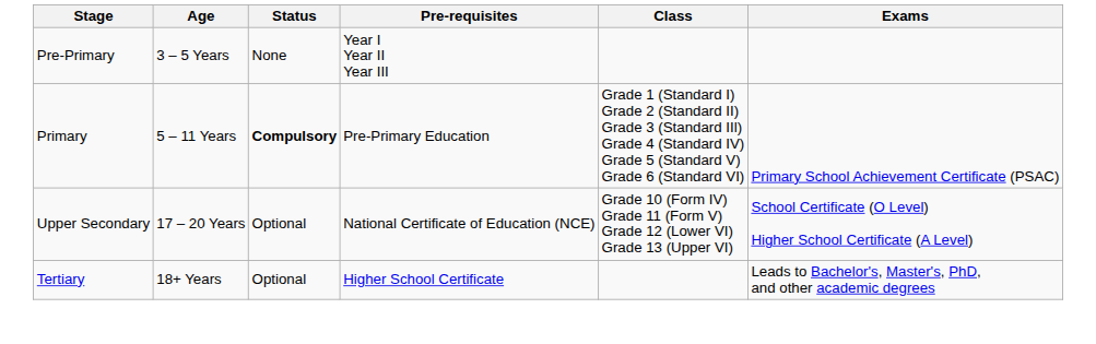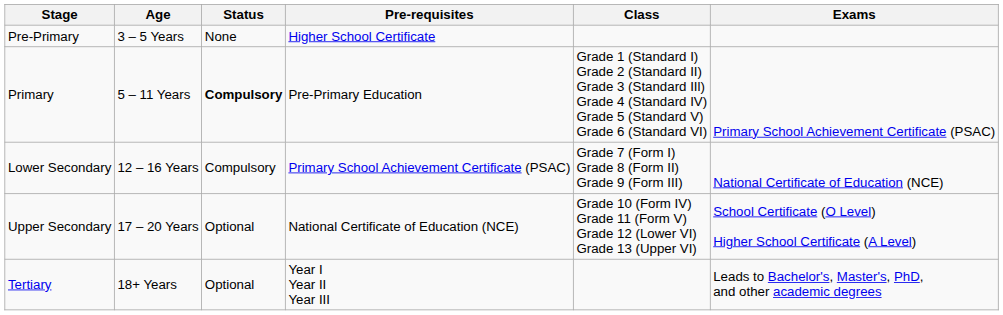Pre-Primary | Pre-requisites: Year I Year II Year III -> Higher School Certificate
+ row: Lower Secondary | 12 – 16 Years | Compulsory | Primary School Achievement Certificate (PSAC) | Grade 7 (Form I) Grade 8 (Form II) Grade 9 (Form III) | National Certificate of Education (NCE)
Tertiary | Pre-requisites: Higher School Certificate -> Year I Year II Year III
